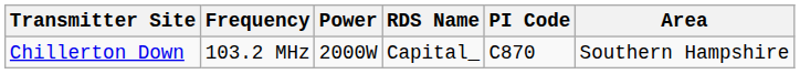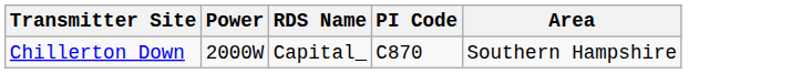- column: Frequency | 103.2 MHz
